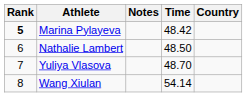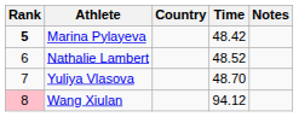columns swapped: Country <-> Notes
Nathalie Lambert | Time: 48.50 -> 48.52
Wang Xiulan | Rank: no background -> pink background
Wang Xiulan | Time: 54.14 -> 94.12
